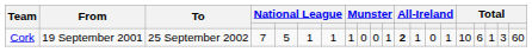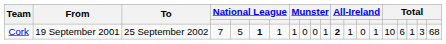Cork | column 6: normal -> bold
Cork | column 20: 60 -> 68
